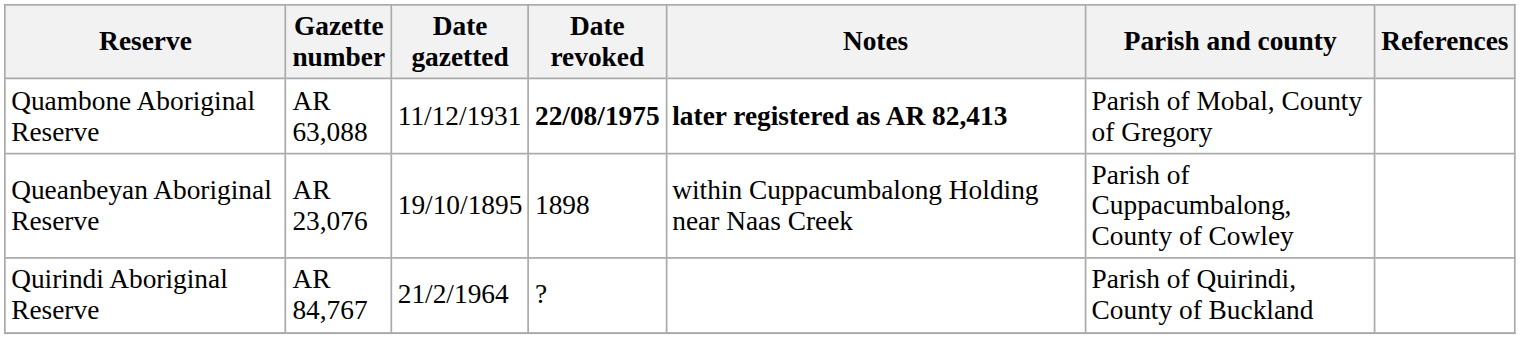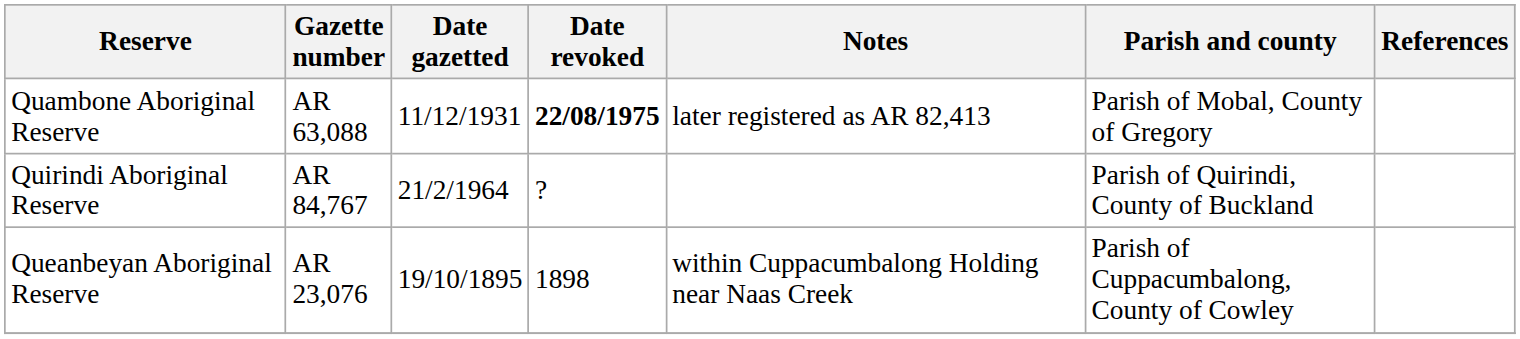Quambone Aboriginal Reserve | Notes: bold -> normal
rows swapped: Queanbeyan Aboriginal Reserve <-> Quirindi Aboriginal Reserve
